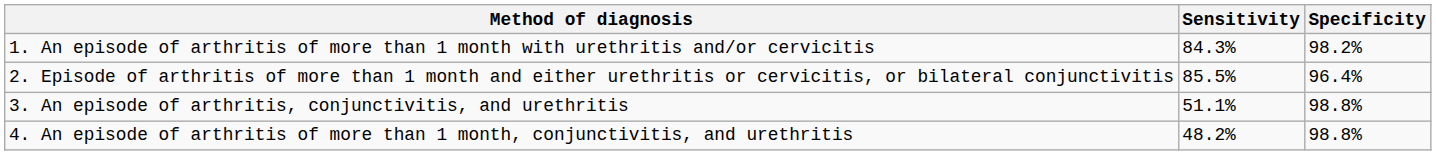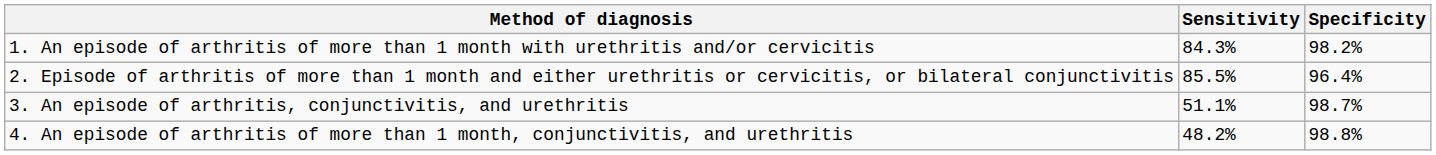3. An episode of arthritis, conjunctivitis, and urethritis | Specificity: 98.8% -> 98.7%
